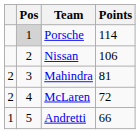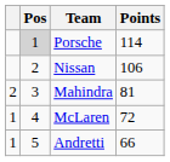McLaren | column 1: 2 -> 1
